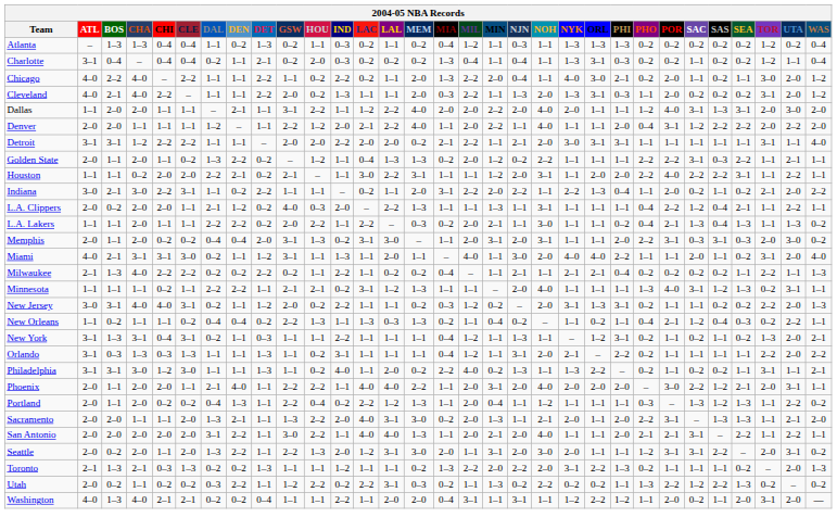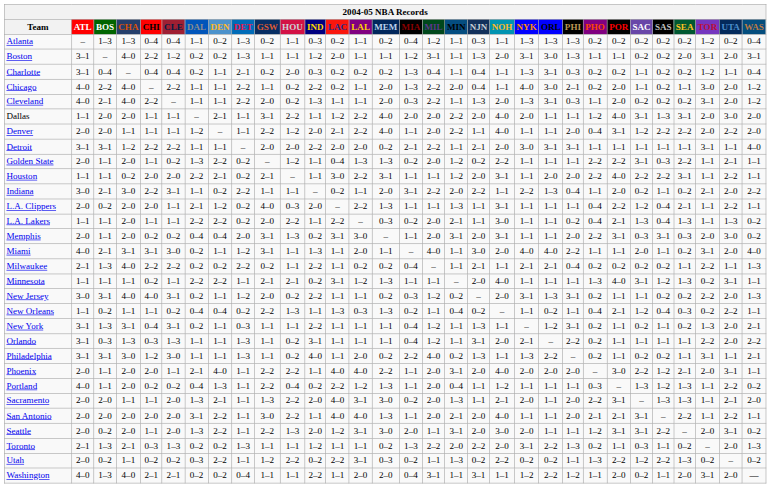+ row: Boston | 3–1 | – | 4–0 | 2–2 | 1–2 | 0–2 | 0–2 | 1–3 | 1–1 | 1–1 | 1–2 | 2–0 | 1–1 | 1–1 | 1–2 | 3–1 | 1–1 | 1–3 | 2–0 | 3–1 | 3–0 | 1–3 | 1–1 | 1–1 | 0–2 | 0–2 | 2–0 | 3–1 | 2–0 | 3–1
Portland | ATL: 2–0 -> 4–0
Toronto | SAC: 1–1 -> 0–3
